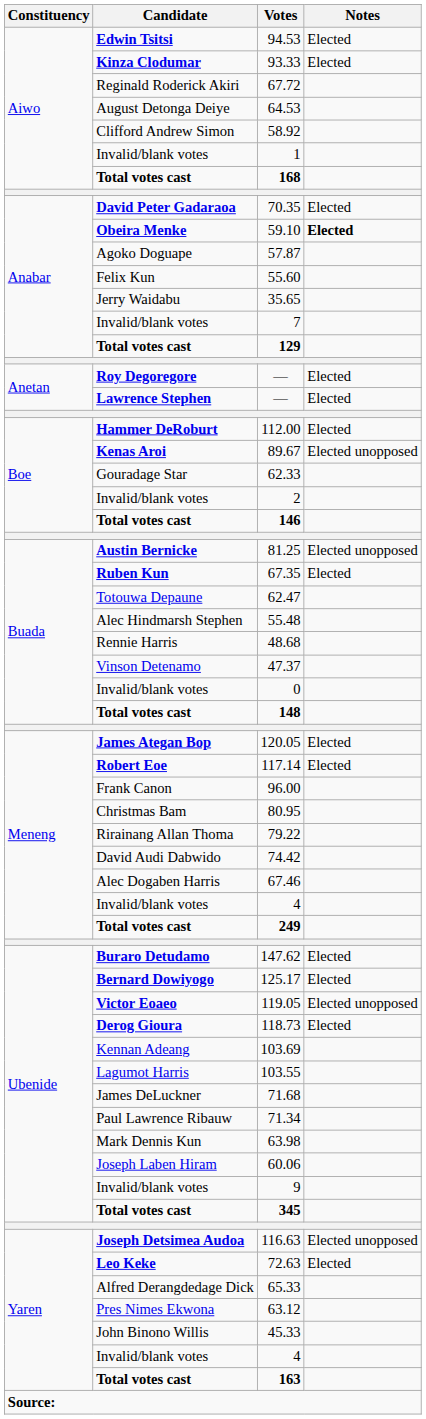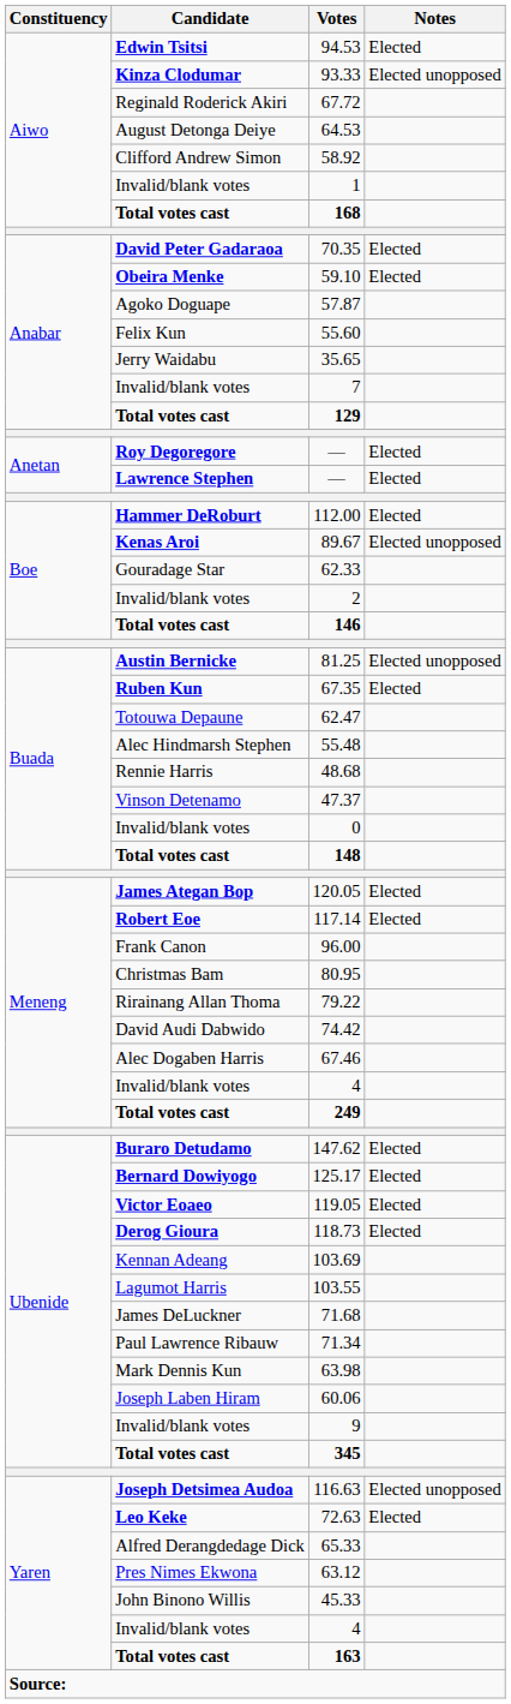93.33 | Notes: Elected -> Elected unopposed
59.10 | Notes: bold -> normal
119.05 | Notes: Elected unopposed -> Elected
